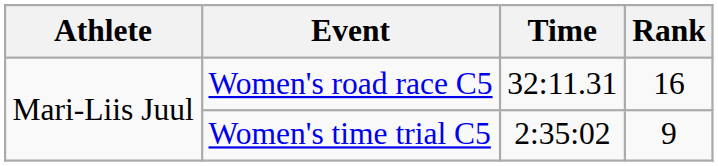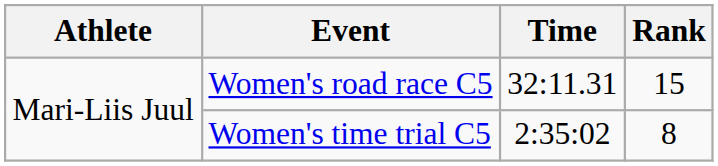Women's road race C5 | Rank: 16 -> 15
Women's time trial C5 | Rank: 9 -> 8
